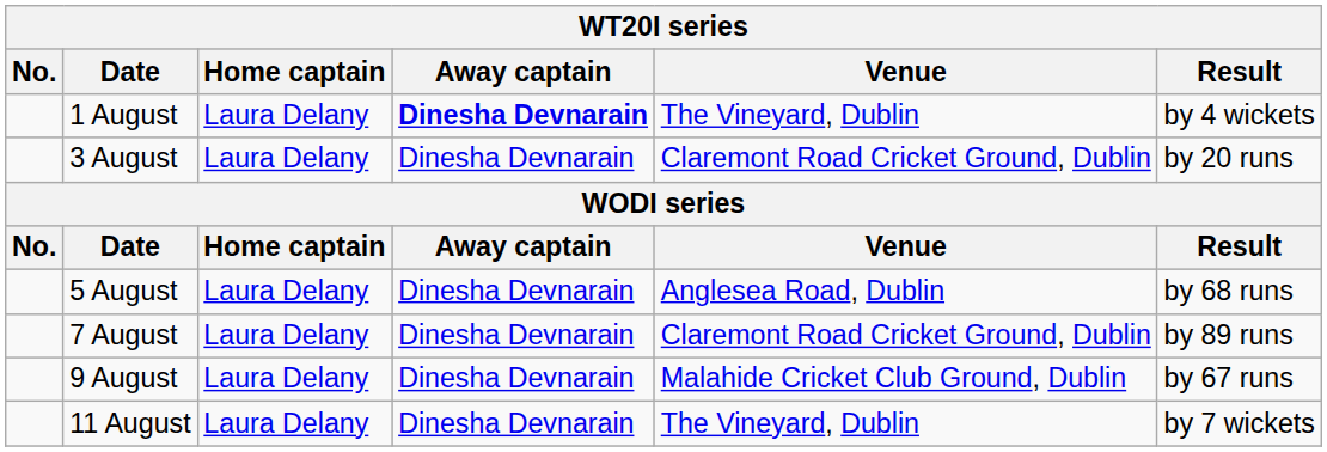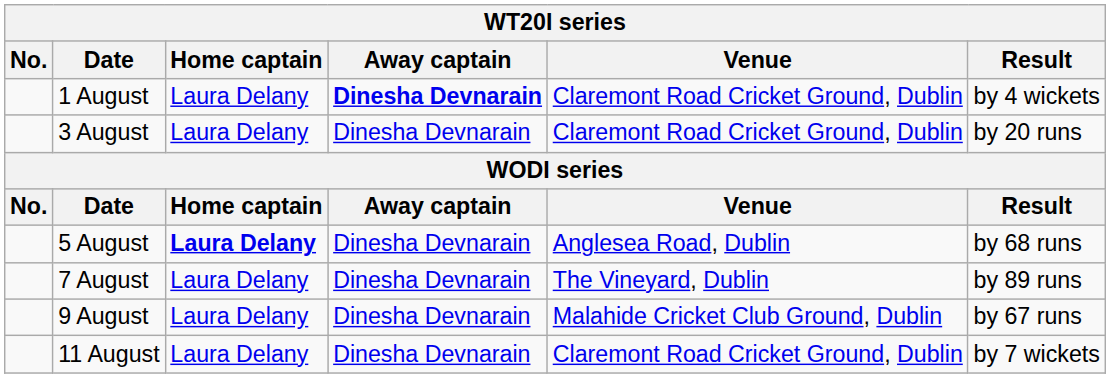1 August | Venue: The Vineyard, Dublin -> Claremont Road Cricket Ground, Dublin
5 August | Home captain: normal -> bold
7 August | Venue: Claremont Road Cricket Ground, Dublin -> The Vineyard, Dublin
11 August | Venue: The Vineyard, Dublin -> Claremont Road Cricket Ground, Dublin
